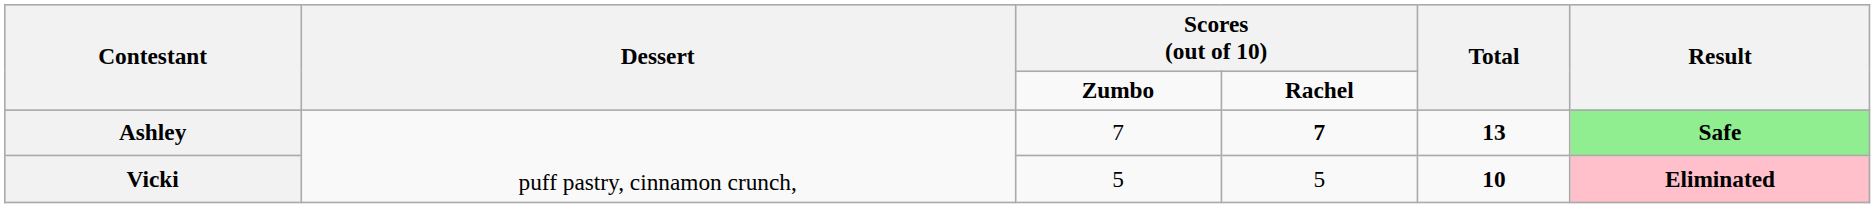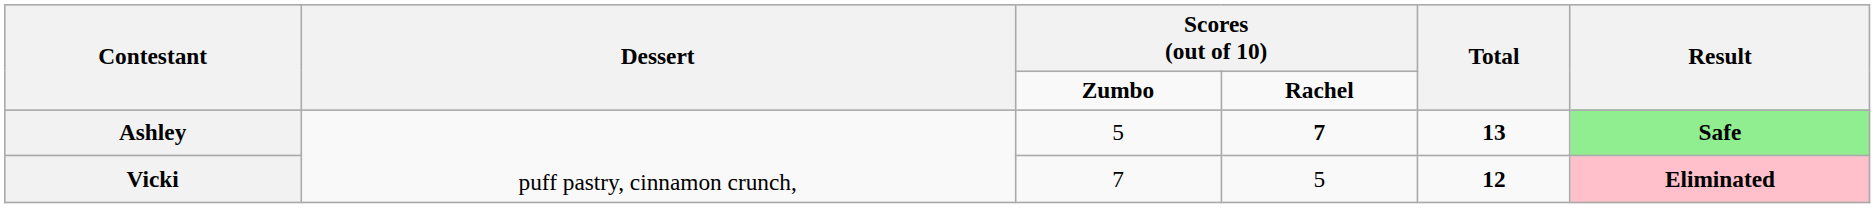Ashley | column 3: 7 -> 5
Vicki | column 3: 5 -> 7
Vicki | Total: 10 -> 12
